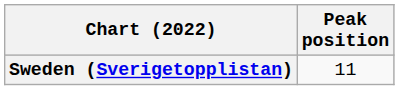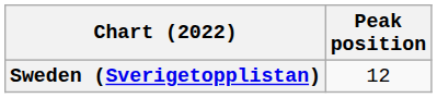Sweden (Sverigetopplistan) | Peak position: 11 -> 12
